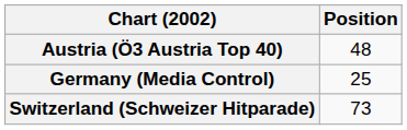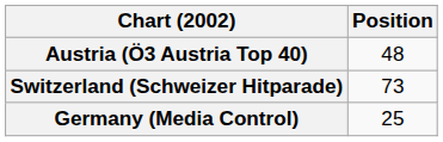rows swapped: Germany (Media Control) <-> Switzerland (Schweizer Hitparade)
